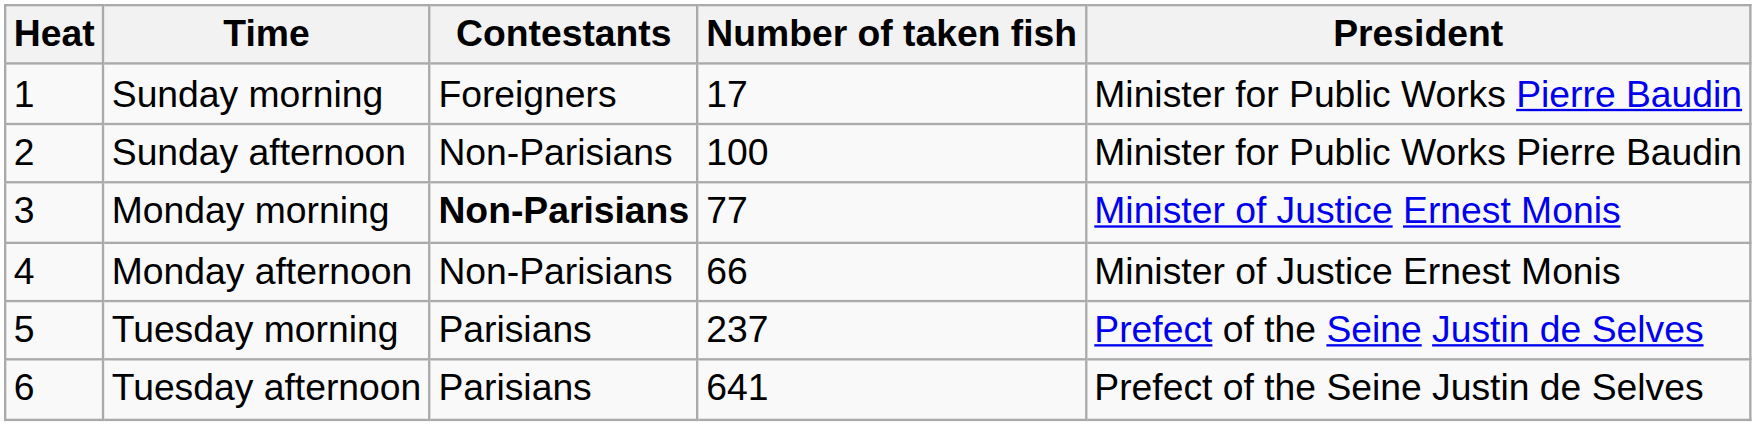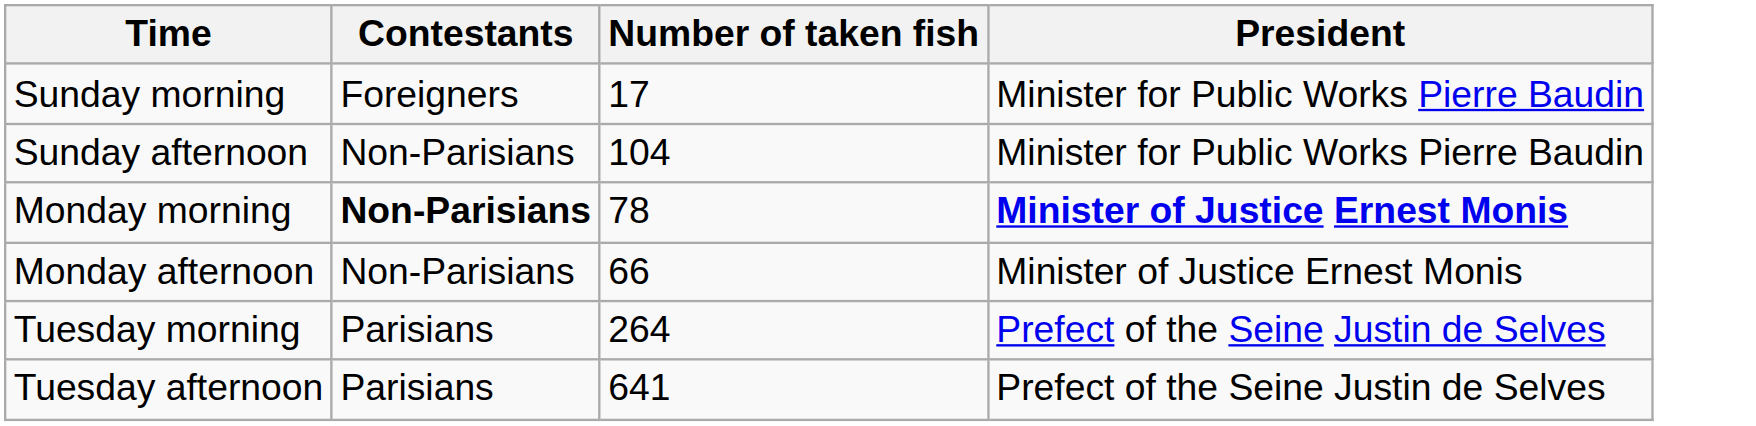- column: Heat | 1 | 2 | 3 | 4 | 5 | 6
Sunday afternoon | Number of taken fish: 100 -> 104
Monday morning | Number of taken fish: 77 -> 78
Monday morning | President: normal -> bold
Tuesday morning | Number of taken fish: 237 -> 264
